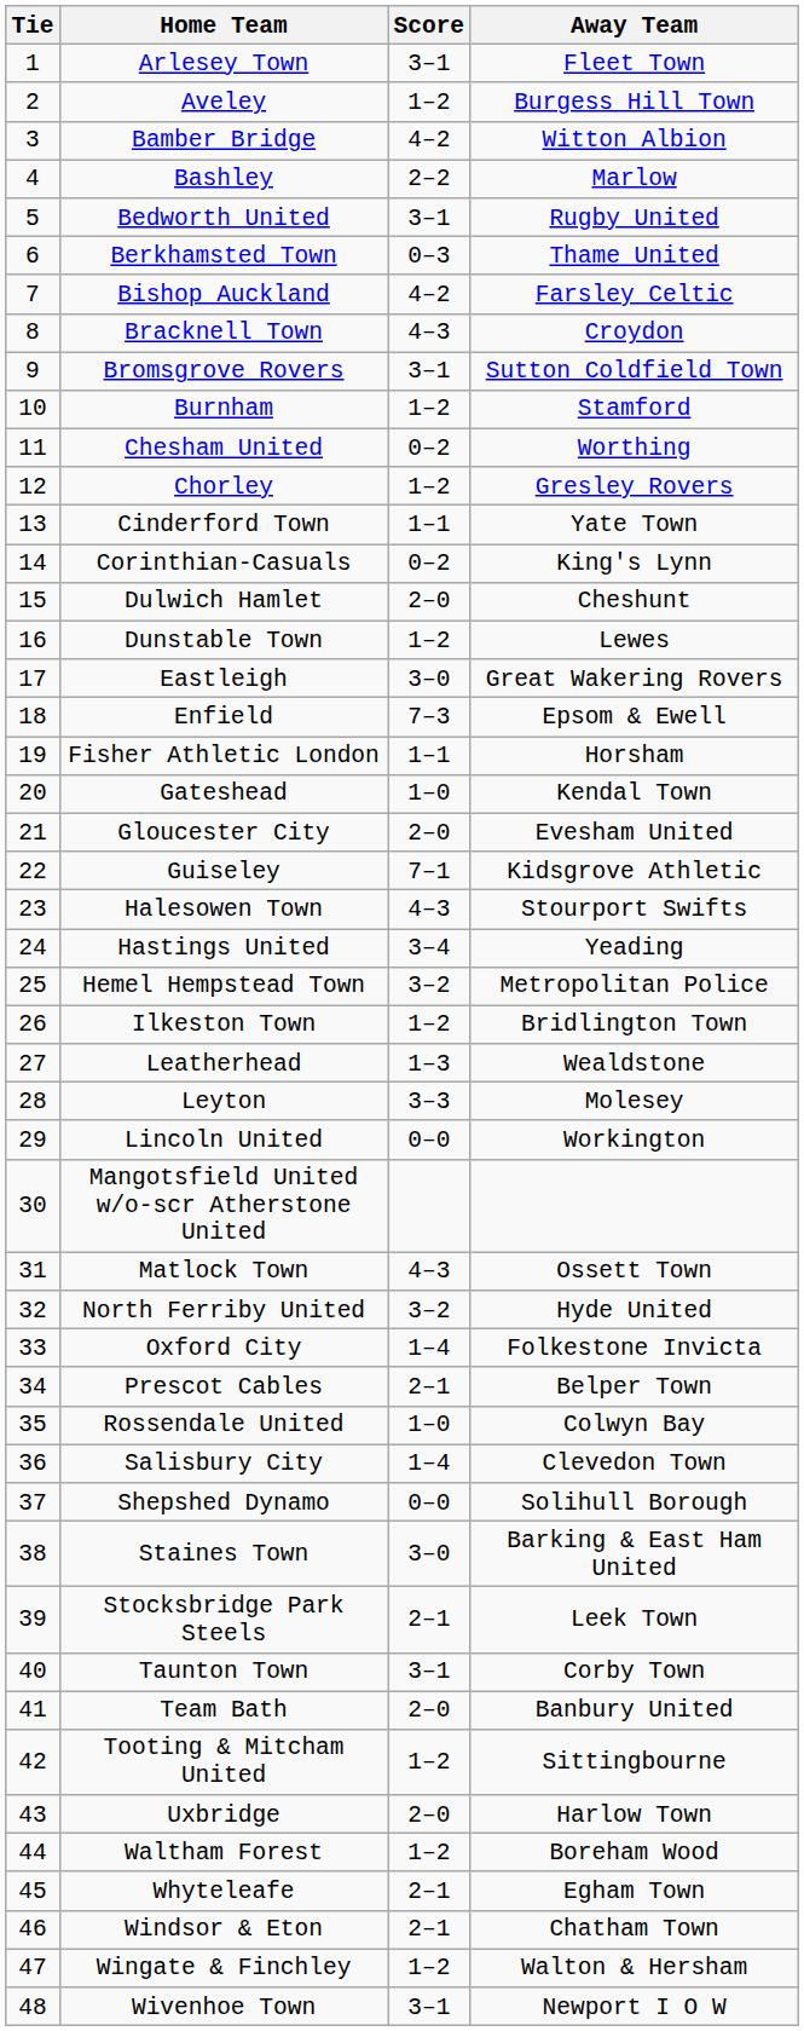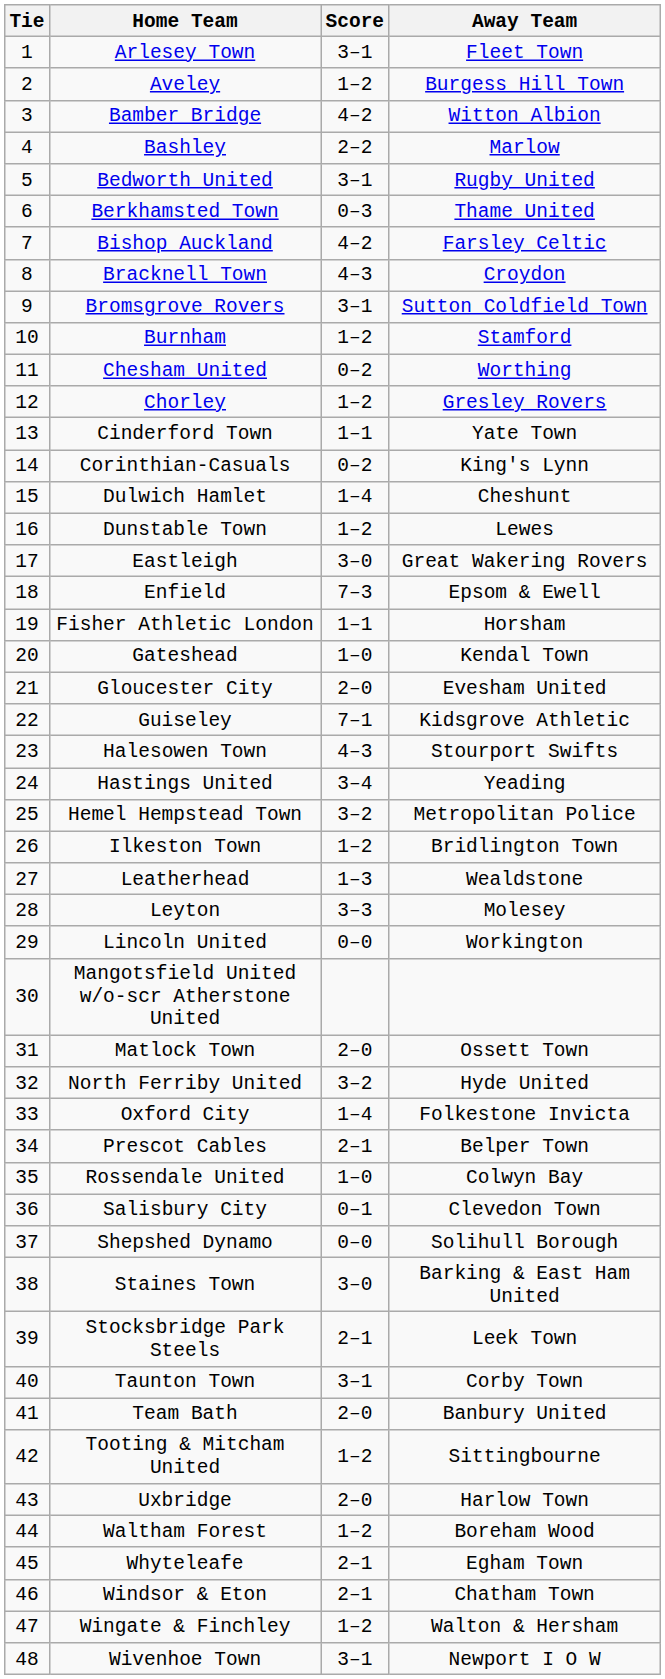Dulwich Hamlet | Score: 2–0 -> 1–4
Matlock Town | Score: 4–3 -> 2–0
Salisbury City | Score: 1–4 -> 0–1
